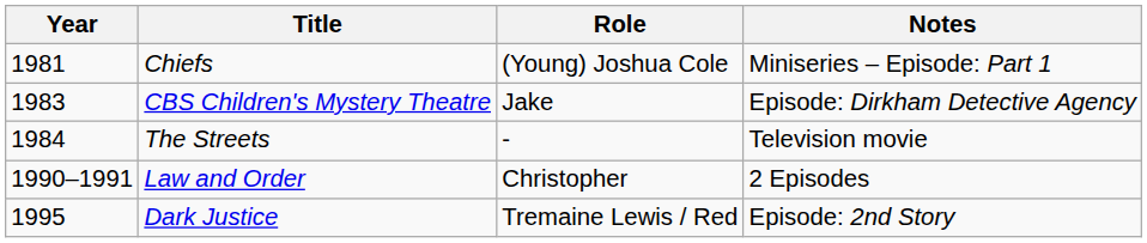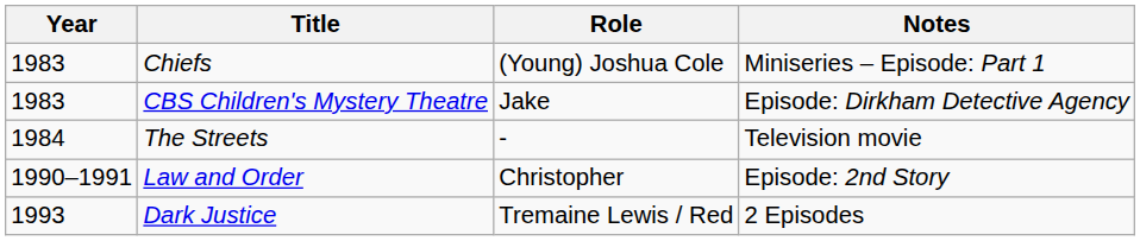Chiefs | Year: 1981 -> 1983
Law and Order | Notes: 2 Episodes -> Episode: 2nd Story
Dark Justice | Year: 1995 -> 1993
Dark Justice | Notes: Episode: 2nd Story -> 2 Episodes
